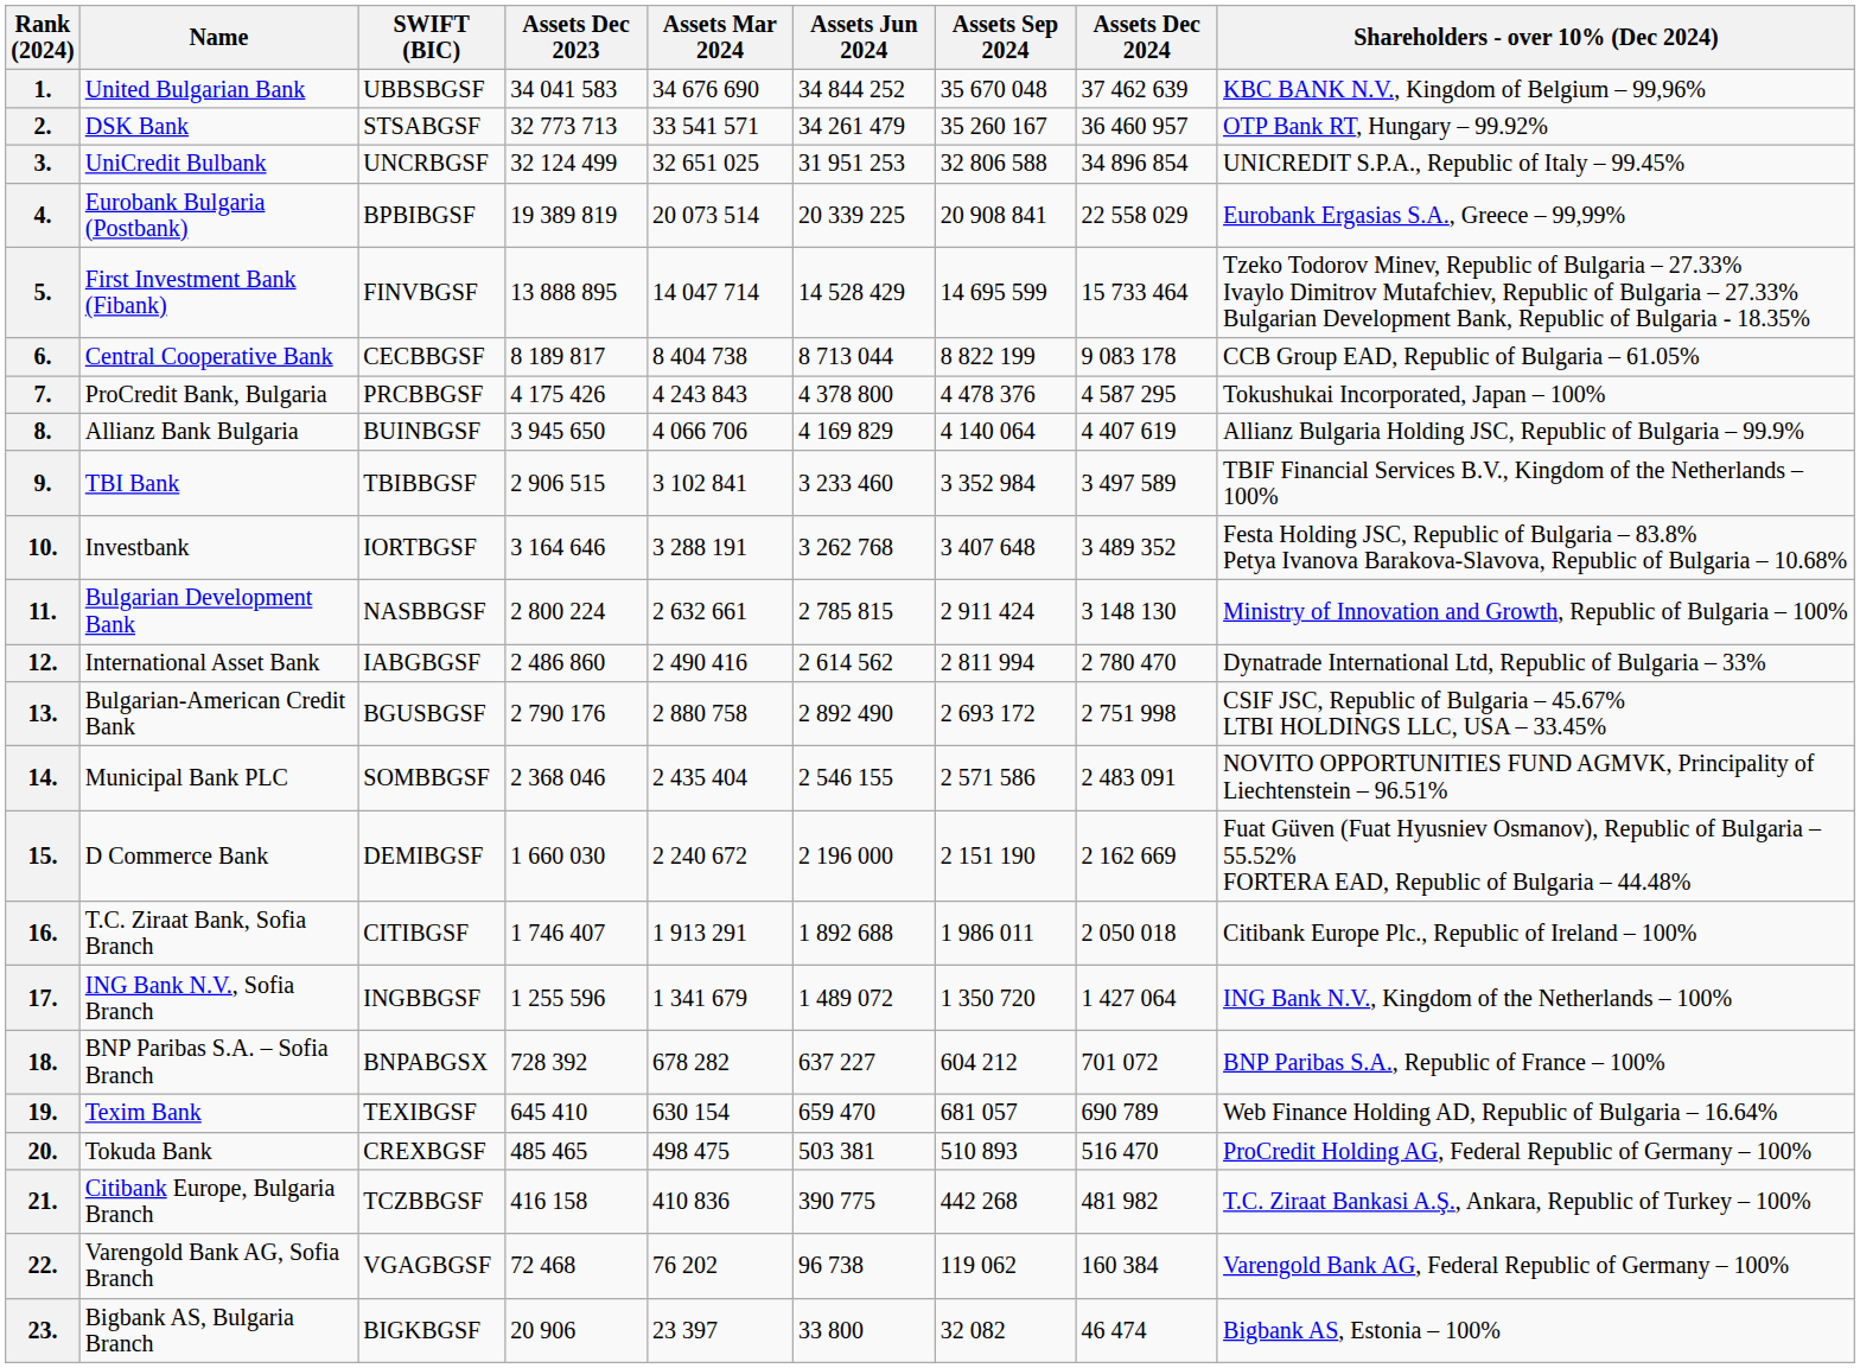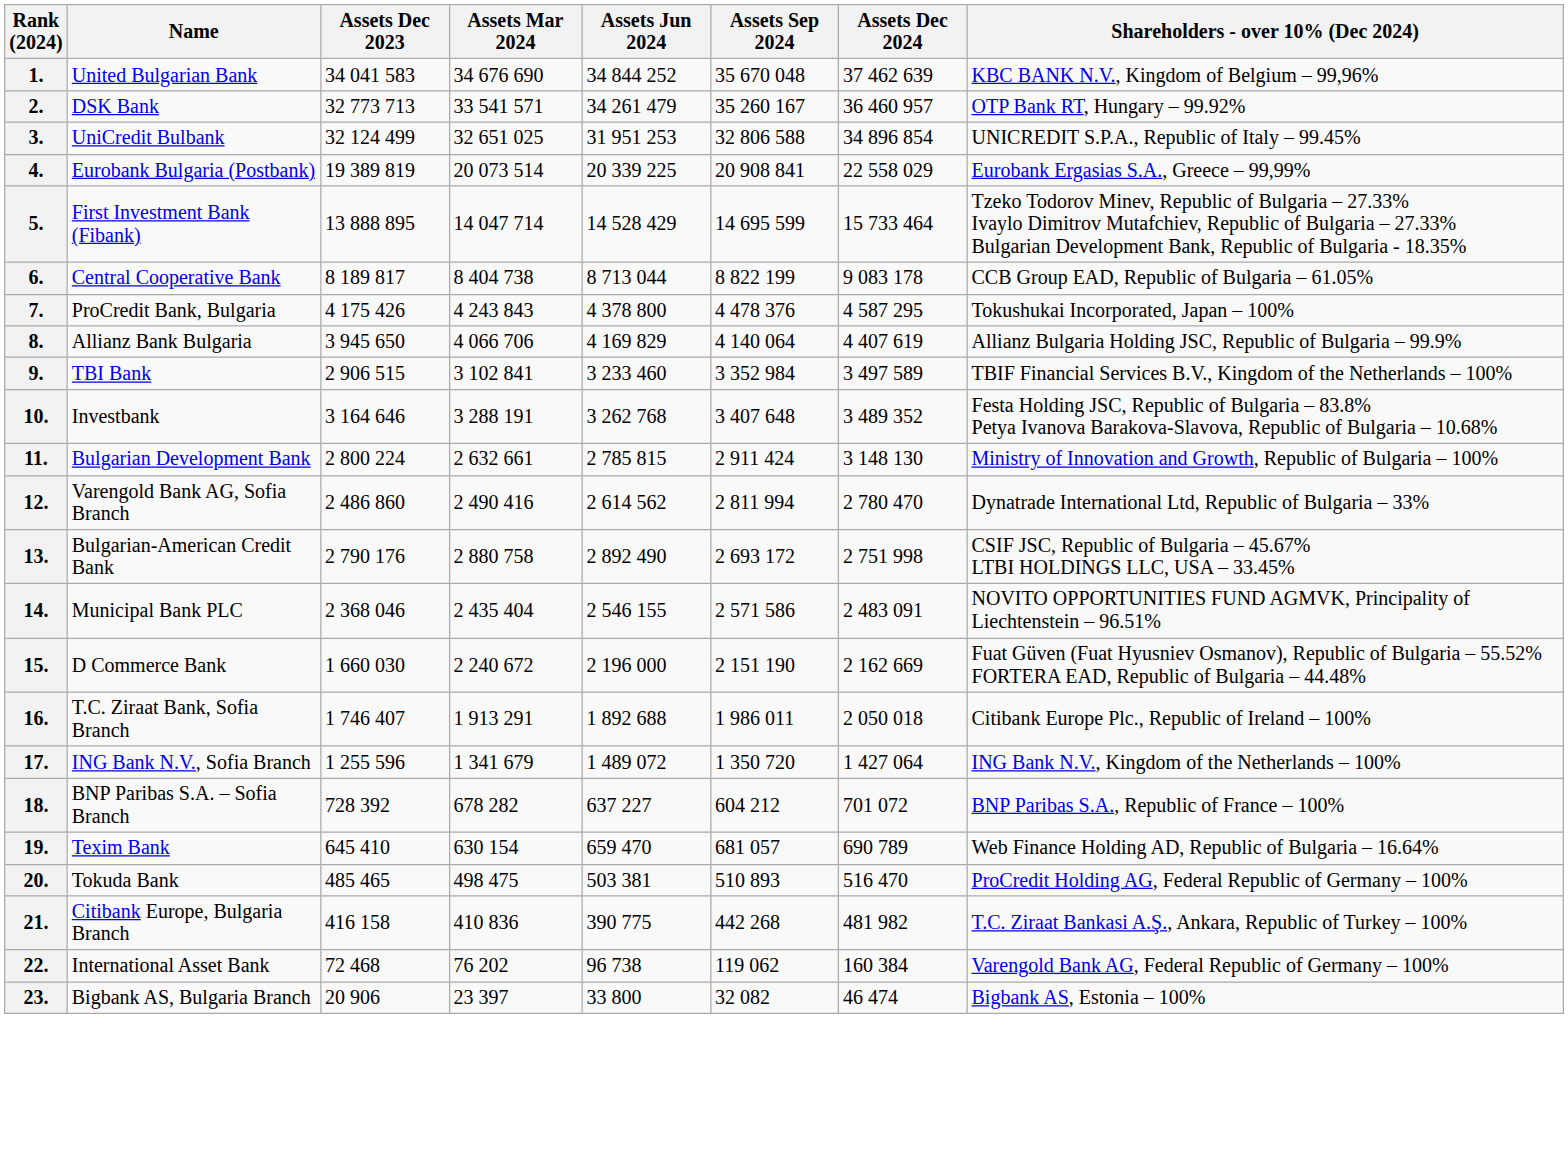- column: SWIFT (BIC) | UBBSBGSF | STSABGSF | UNCRBGSF | BPBIBGSF | FINVBGSF | CECBBGSF | PRCBBGSF | BUINBGSF | TBIBBGSF | IORTBGSF | NASBBGSF | IABGBGSF | BGUSBGSF | SOMBBGSF | DEMIBGSF | CITIBGSF | INGBBGSF | BNPABGSX | TEXIBGSF | CREXBGSF | TCZBBGSF | VGAGBGSF | BIGKBGSF
12. | Name: International Asset Bank -> Varengold Bank AG, Sofia Branch
22. | Name: Varengold Bank AG, Sofia Branch -> International Asset Bank
